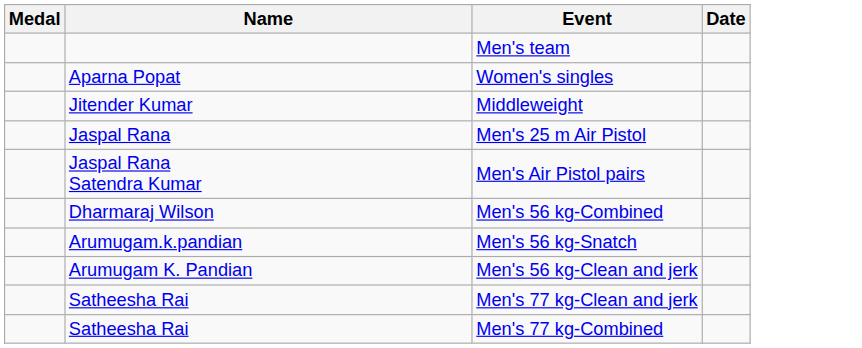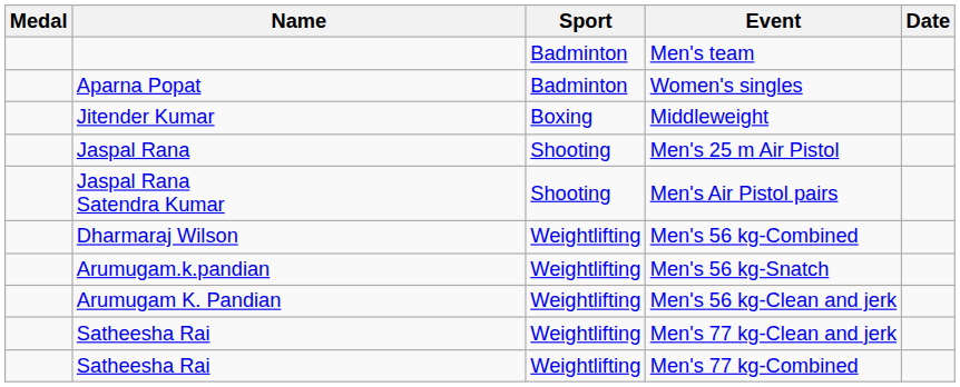+ column: Sport | Badminton | Badminton | Boxing | Shooting | Shooting | Weightlifting | Weightlifting | Weightlifting | Weightlifting | Weightlifting
